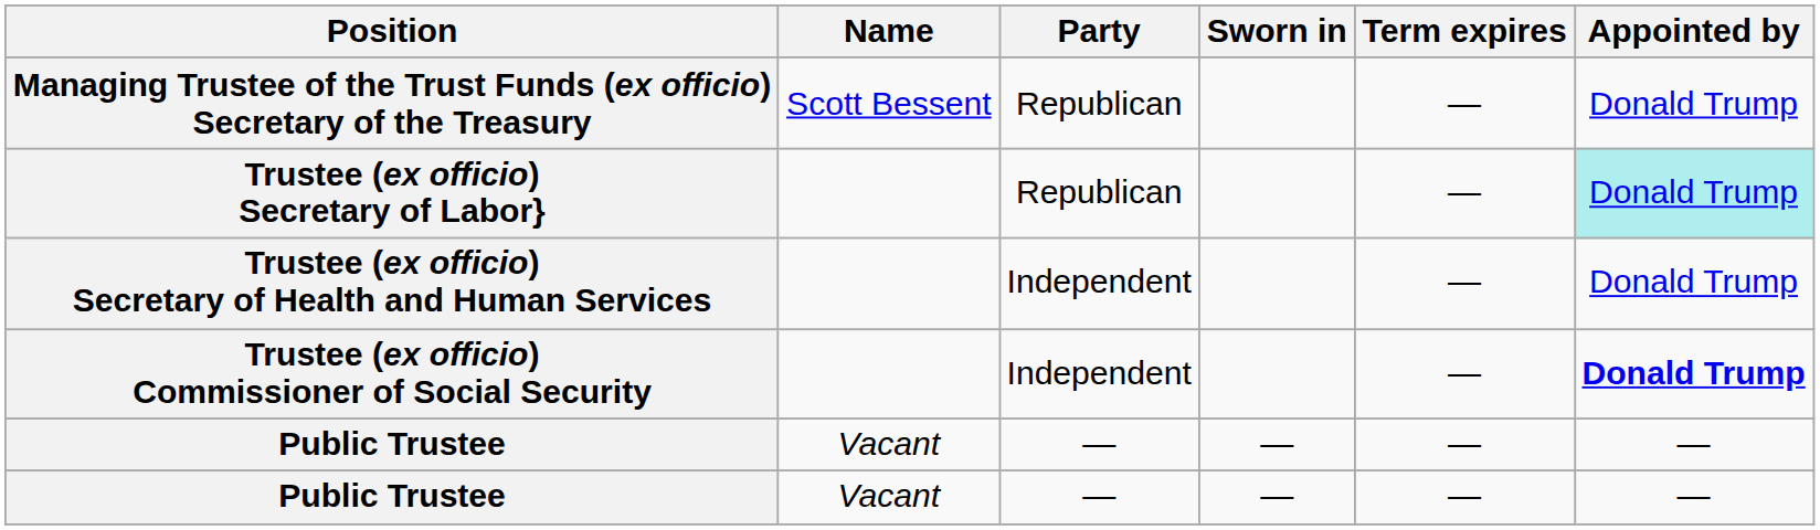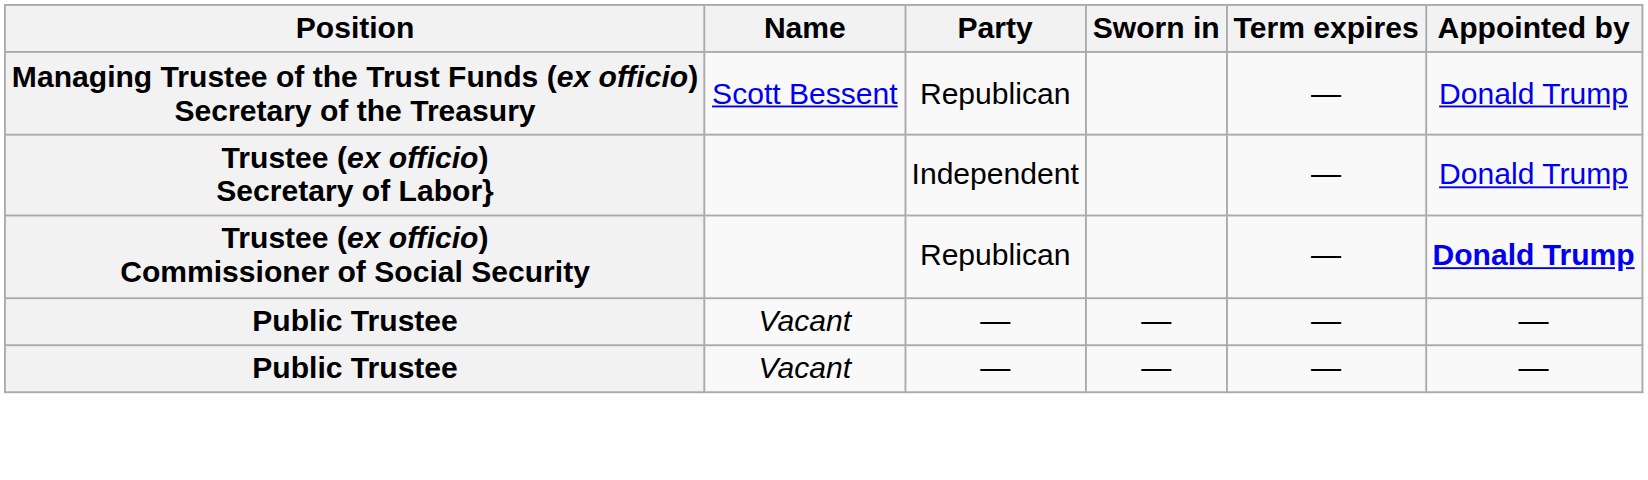Trustee (ex officio) Secretary of Labor} | Party: Republican -> Independent
Trustee (ex officio) Secretary of Labor} | Appointed by: paleturquoise background -> no background
- row: Trustee (ex officio) Secretary of Health and Human Services | Independent | — | Donald Trump
Trustee (ex officio) Commissioner of Social Security | Party: Independent -> Republican
